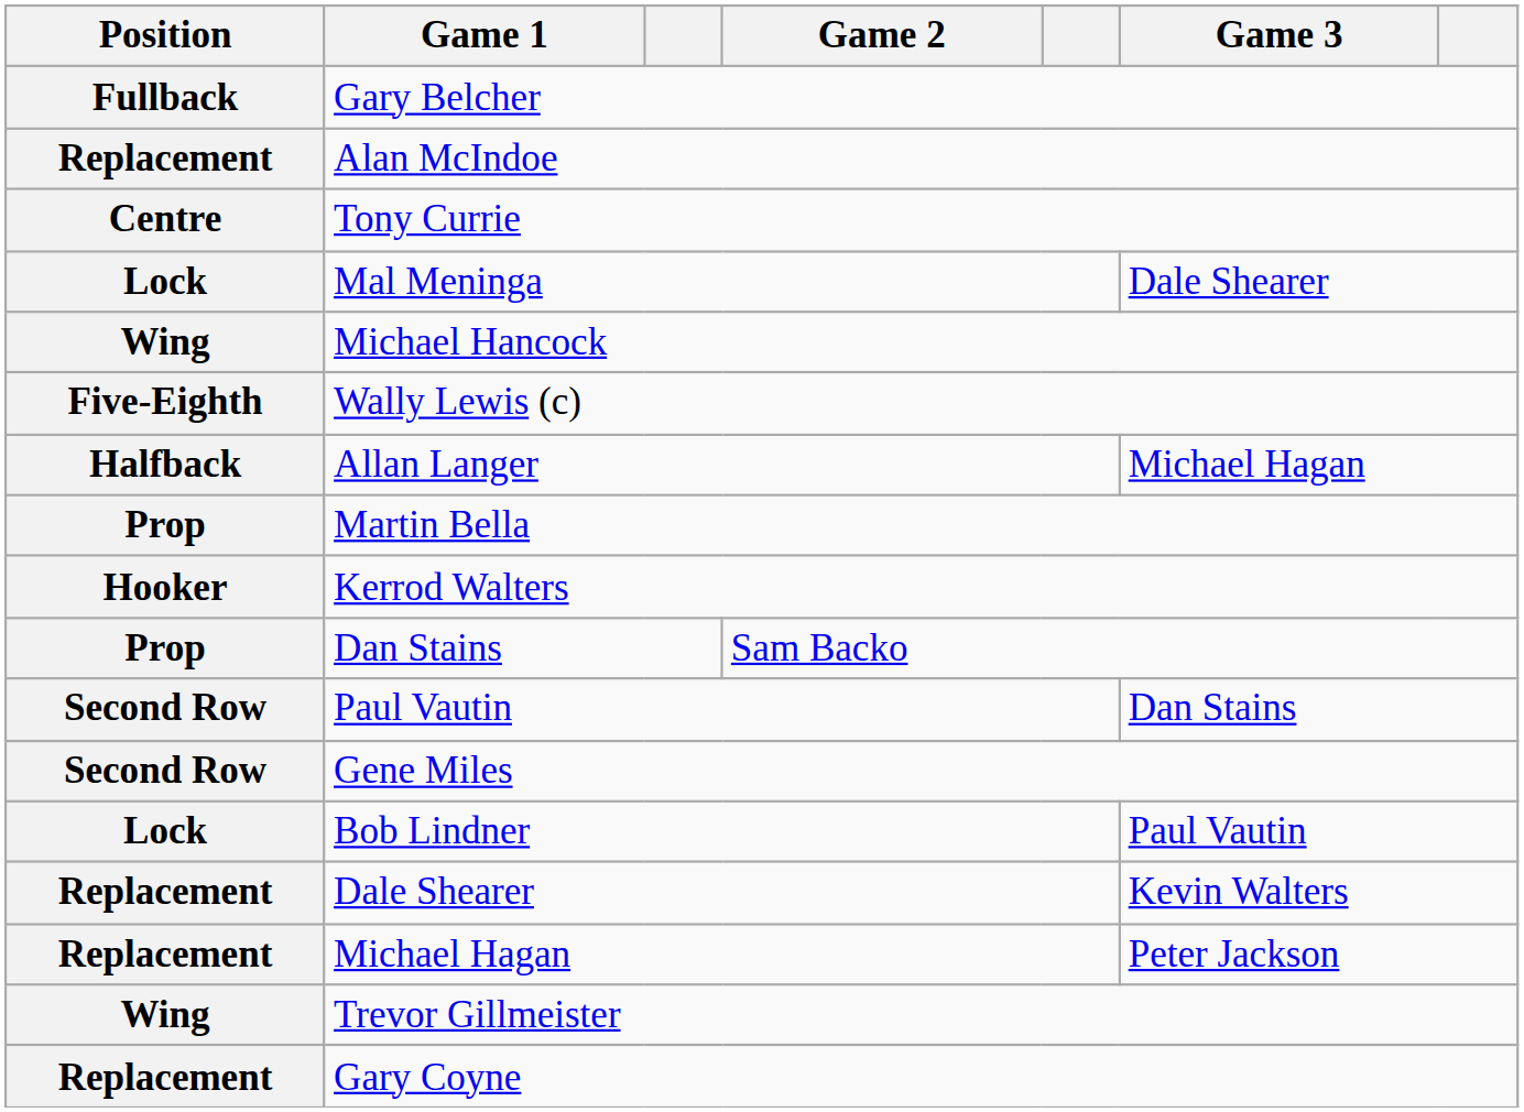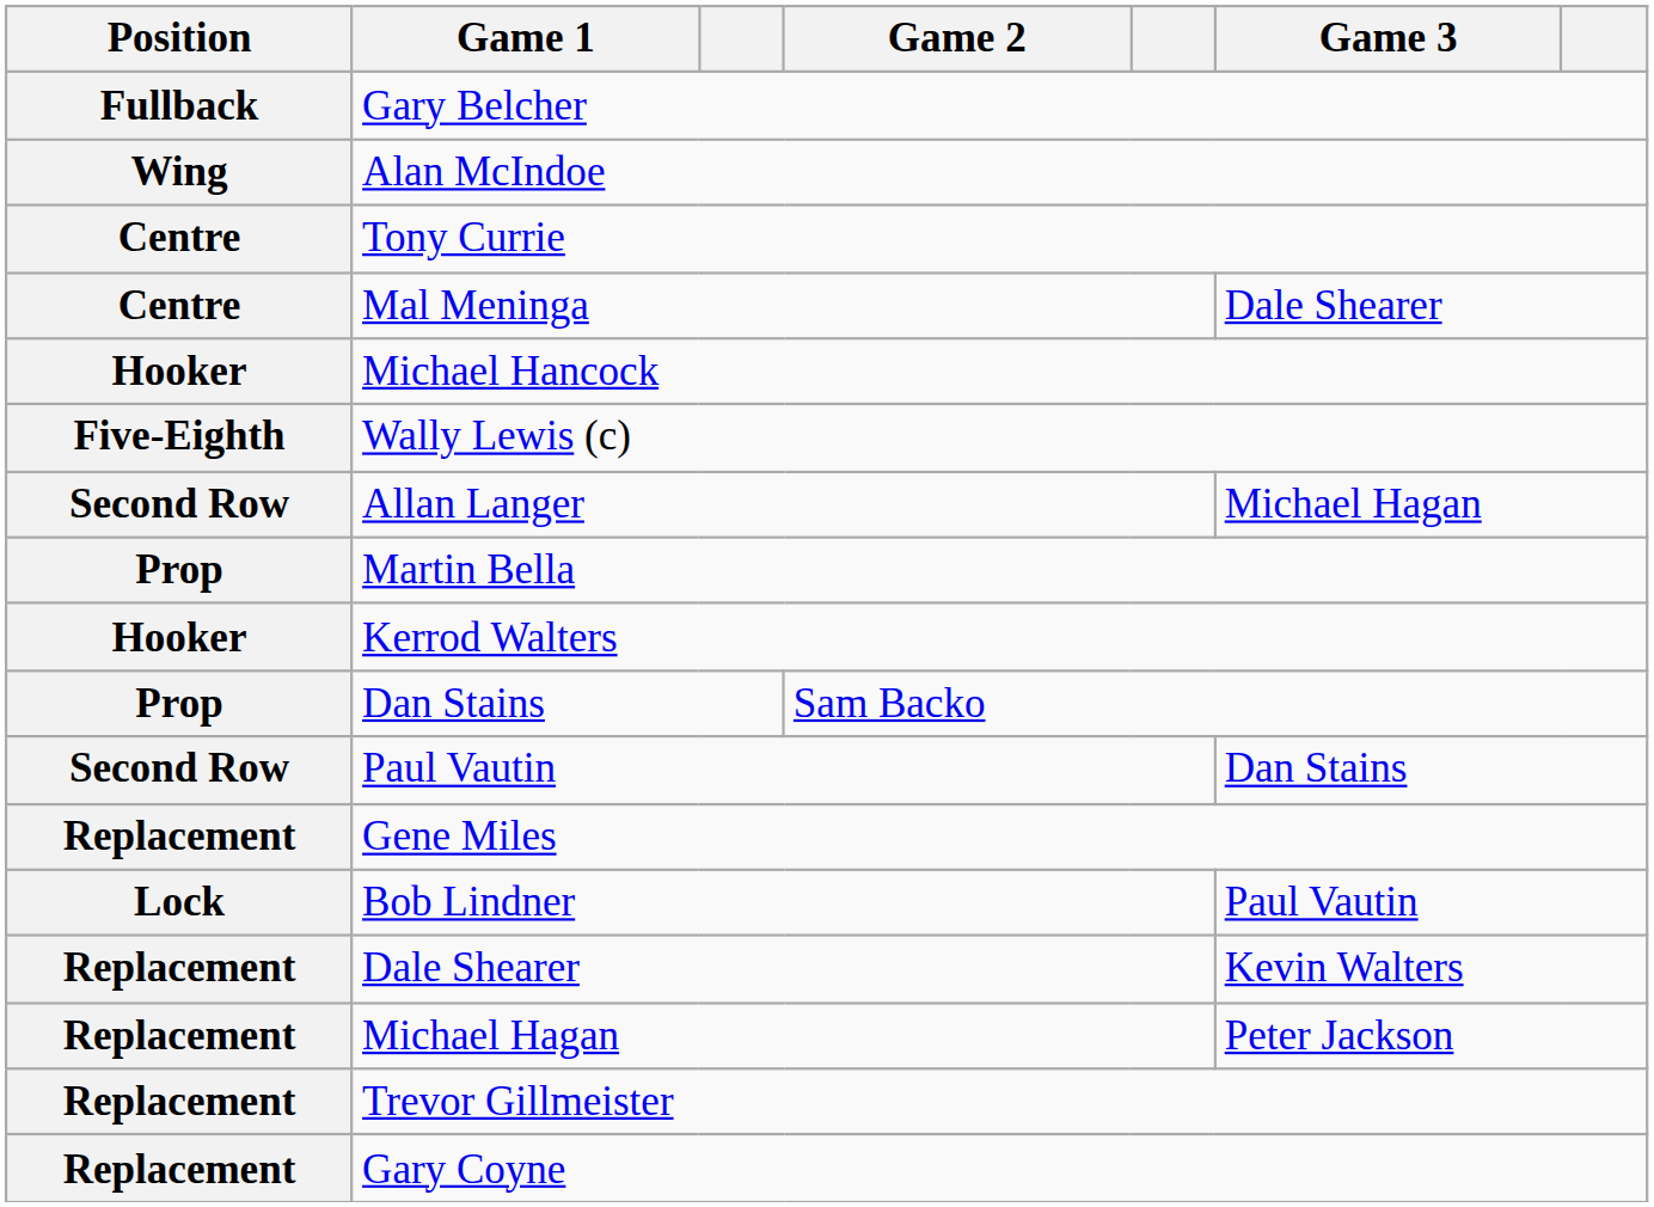Alan McIndoe | Position: Replacement -> Wing
Mal Meninga | Position: Lock -> Centre
Michael Hancock | Position: Wing -> Hooker
Allan Langer | Position: Halfback -> Second Row
Gene Miles | Position: Second Row -> Replacement
Trevor Gillmeister | Position: Wing -> Replacement
